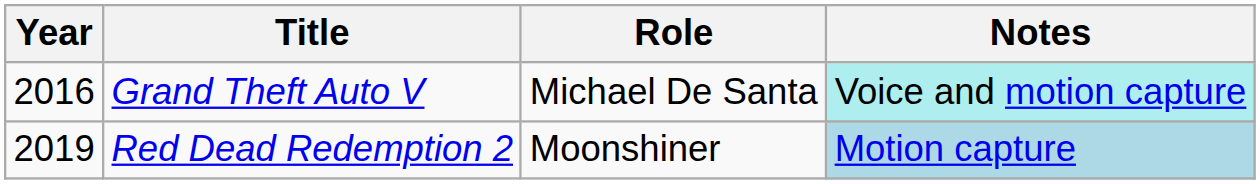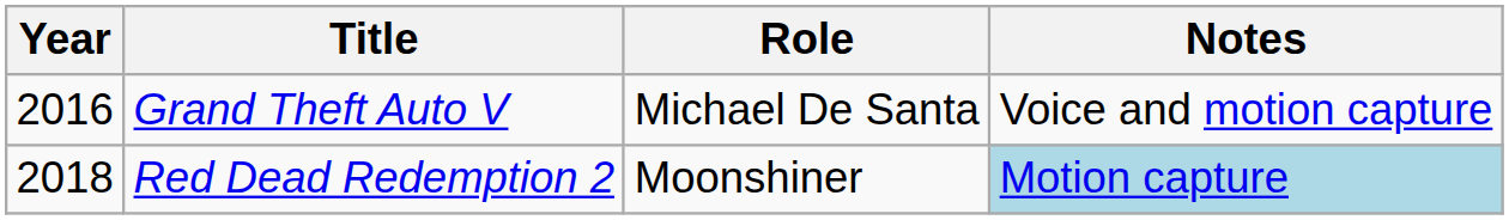Grand Theft Auto V | Notes: paleturquoise background -> no background
Red Dead Redemption 2 | Year: 2019 -> 2018
